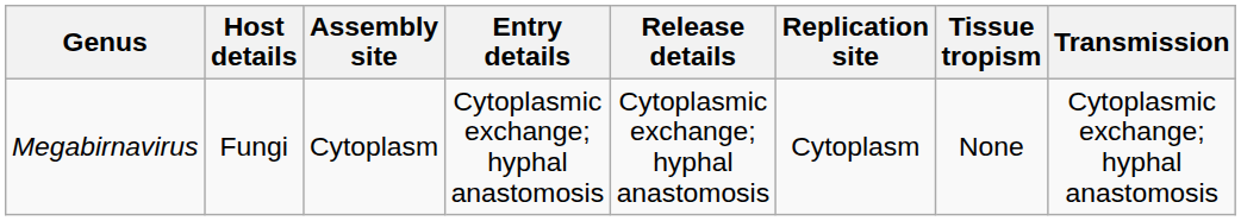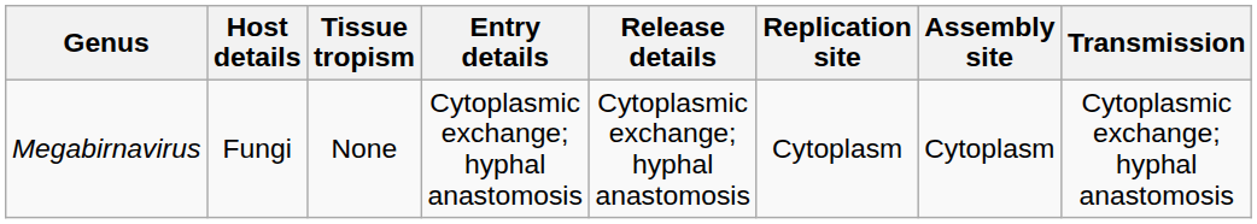columns swapped: Tissue tropism <-> Assembly site
